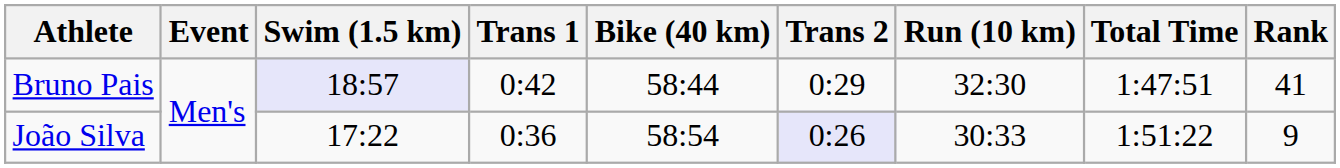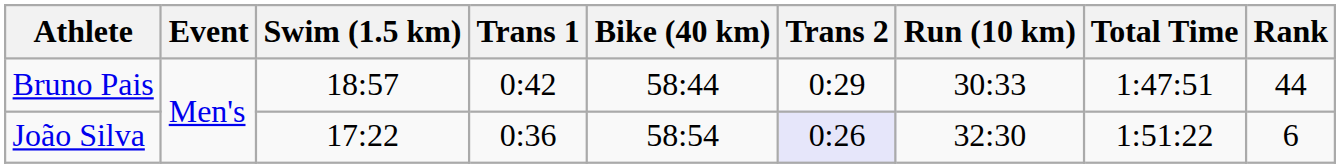Bruno Pais | Swim (1.5 km): lavender background -> no background
Bruno Pais | Run (10 km): 32:30 -> 30:33
Bruno Pais | Rank: 41 -> 44
João Silva | Run (10 km): 30:33 -> 32:30
João Silva | Rank: 9 -> 6
